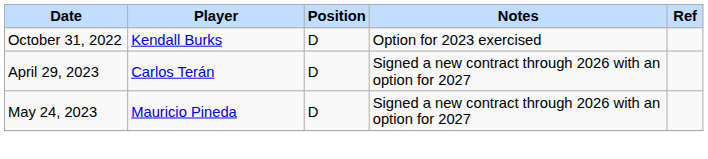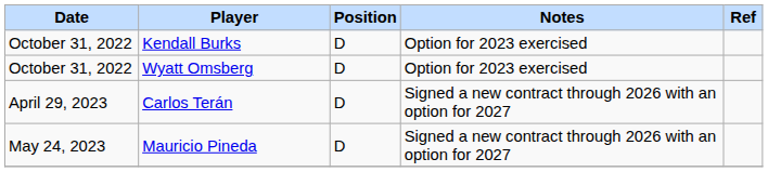+ row: October 31, 2022 | Wyatt Omsberg | D | Option for 2023 exercised
